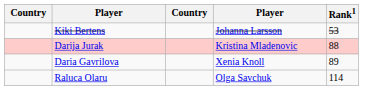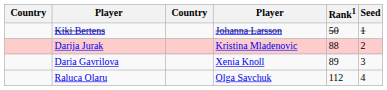+ column: Seed | 1 | 2 | 3 | 4
Kiki Bertens | Rank1: 53 -> 50
Raluca Olaru | Rank1: 114 -> 112
